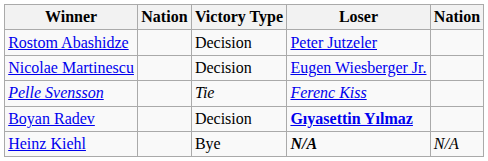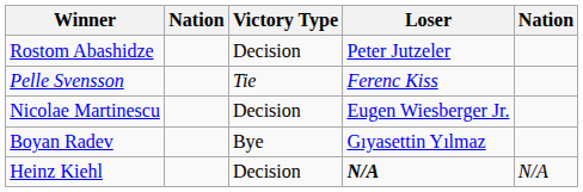rows swapped: Pelle Svensson <-> Nicolae Martinescu
Boyan Radev | Victory Type: Decision -> Bye
Boyan Radev | Loser: bold -> normal
Heinz Kiehl | Victory Type: Bye -> Decision
